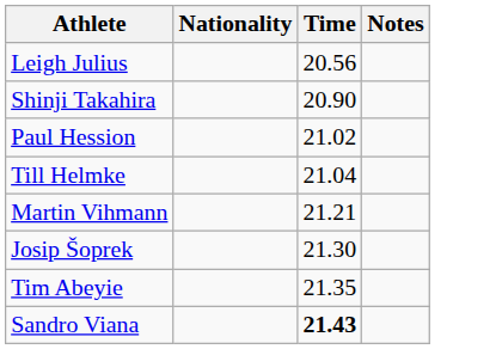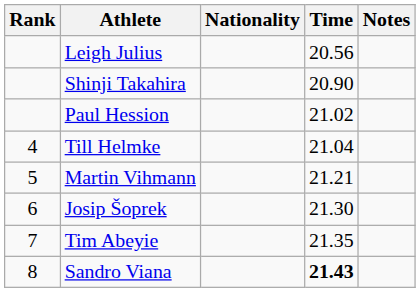+ column: Rank | 4 | 5 | 6 | 7 | 8
